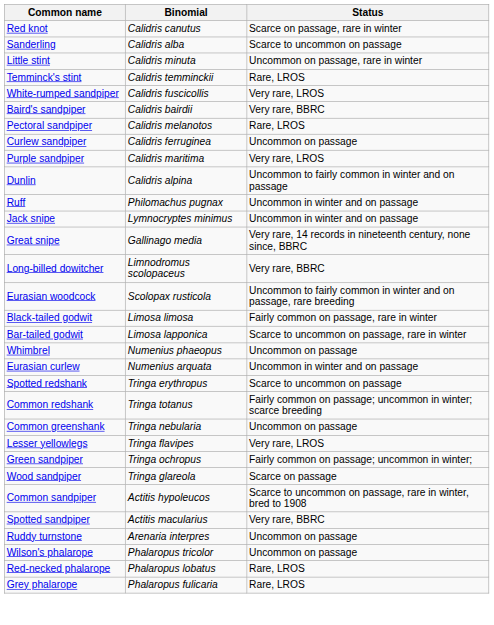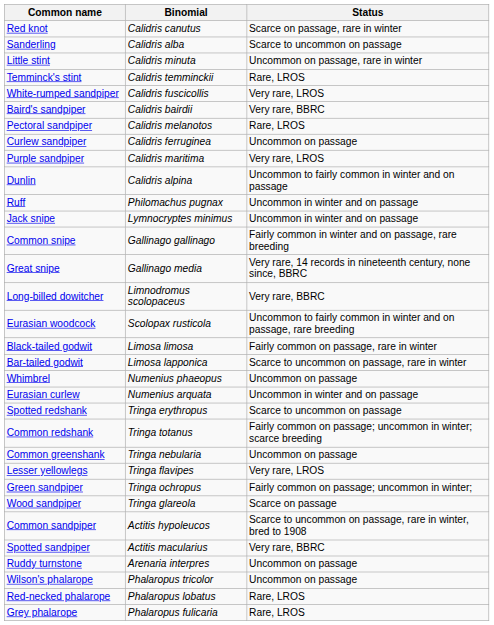+ row: Common snipe | Gallinago gallinago | Fairly common in winter and on passage, rare breeding
